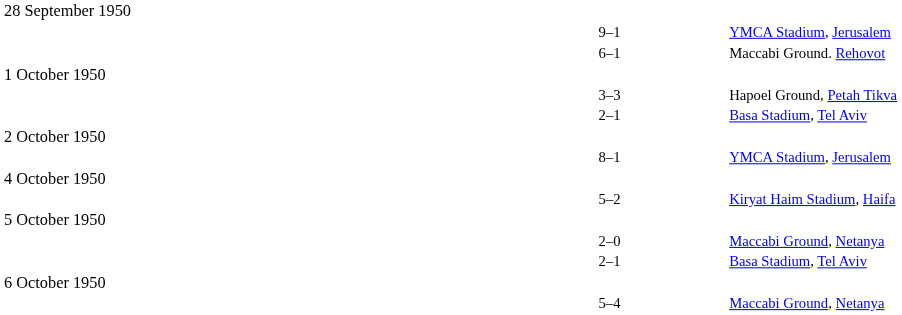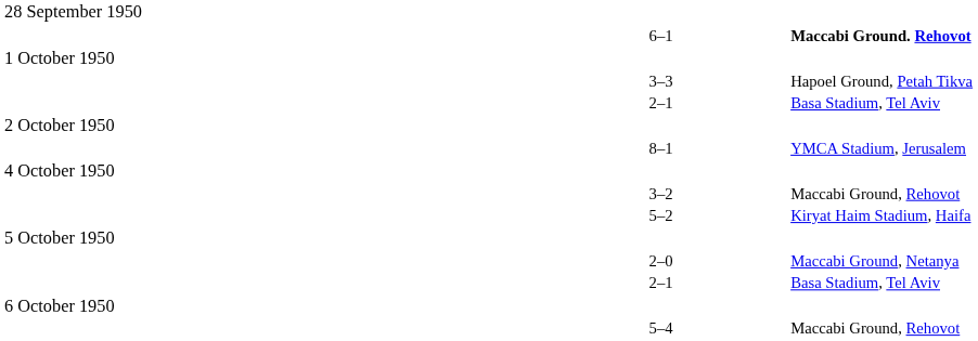- row: 9–1 | YMCA Stadium, Jerusalem
6–1 | column 4: normal -> bold
+ row: 3–2 | Maccabi Ground, Rehovot
5–4 | column 4: Maccabi Ground, Netanya -> Maccabi Ground, Rehovot
